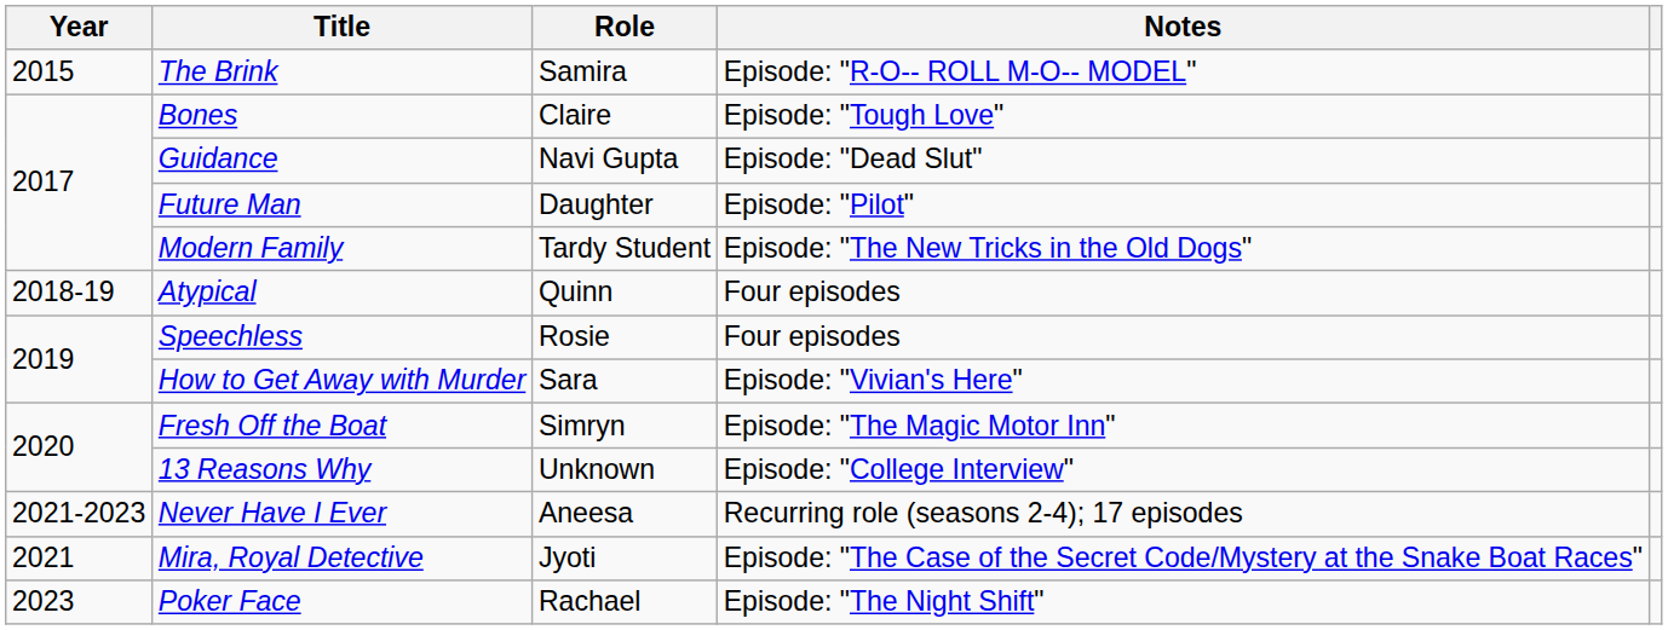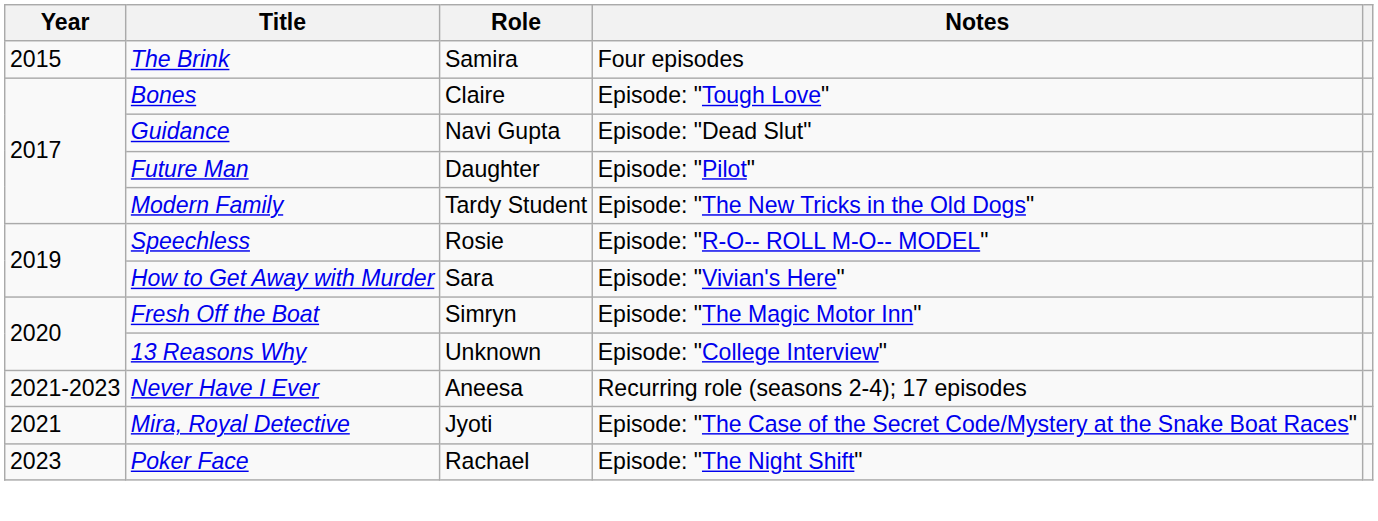The Brink | Notes: Episode: "R-O-- ROLL M-O-- MODEL" -> Four episodes
- row: 2018-19 | Atypical | Quinn | Four episodes
Speechless | Notes: Four episodes -> Episode: "R-O-- ROLL M-O-- MODEL"
